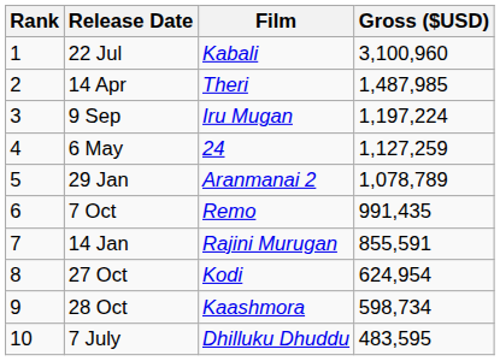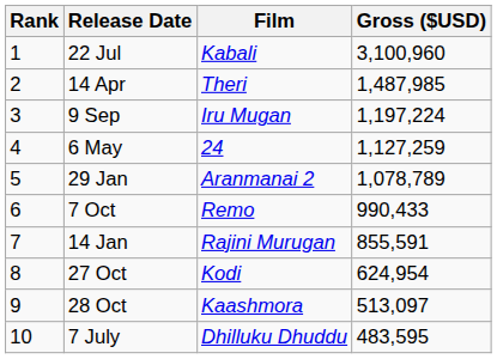7 Oct | Gross ($USD): 991,435 -> 990,433
28 Oct | Gross ($USD): 598,734 -> 513,097
